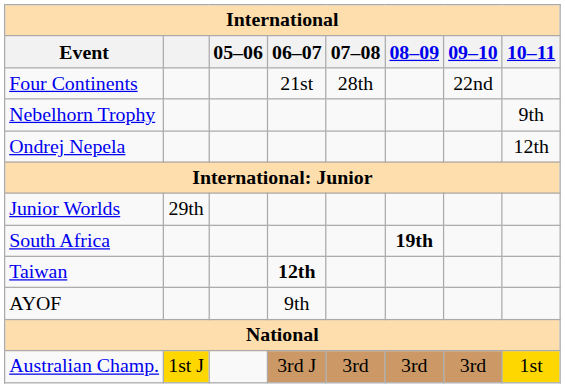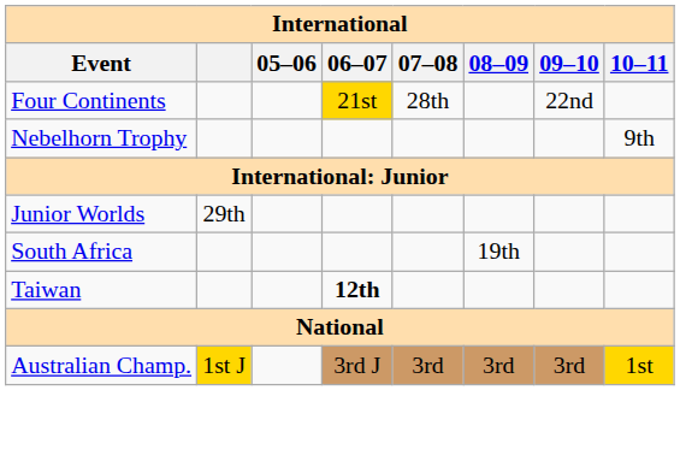Four Continents | 06–07: no background -> gold background
- row: Ondrej Nepela | 12th
South Africa | 08–09: bold -> normal
- row: AYOF | 9th
